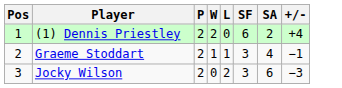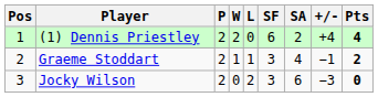+ column: Pts | 4 | 2 | 0
